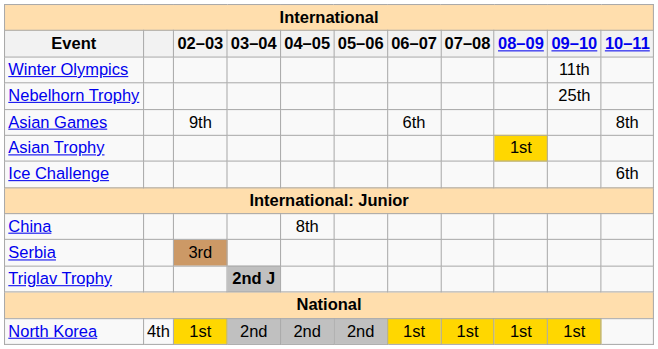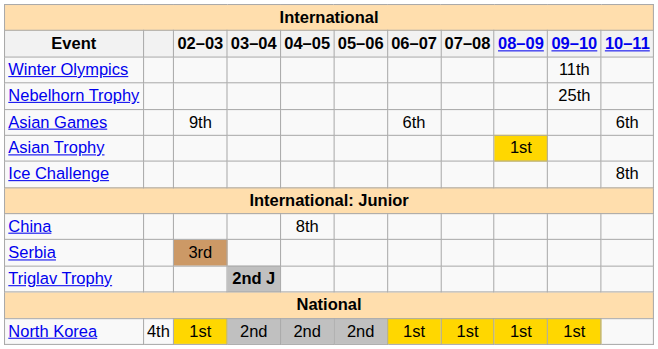Asian Games | 10–11: 8th -> 6th
Ice Challenge | 10–11: 6th -> 8th
